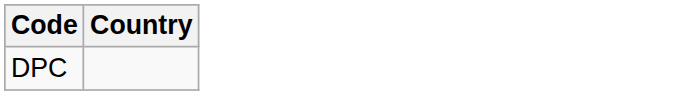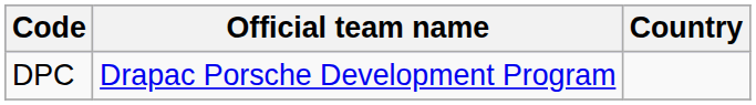+ column: Official team name | Drapac Porsche Development Program
